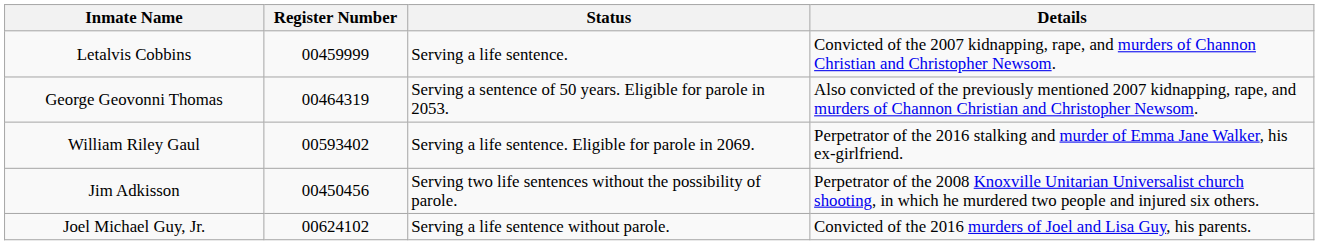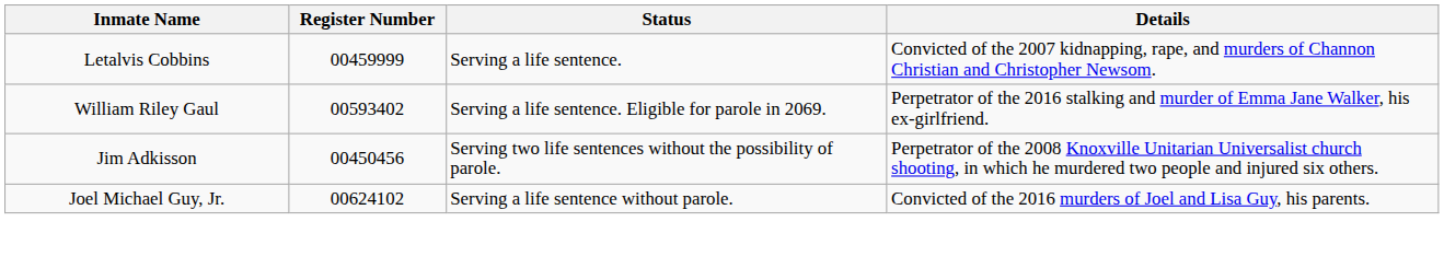- row: George Geovonni Thomas | 00464319 | Serving a sentence of 50 years. Eligible for parole in 2053. | Also convicted of the previously mentioned 2007 kidnapping, rape, and murders of Channon Christian and Christopher Newsom.
